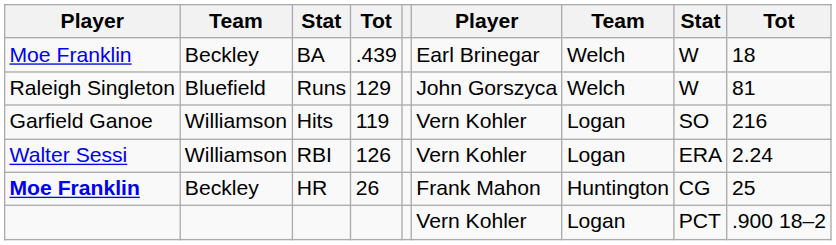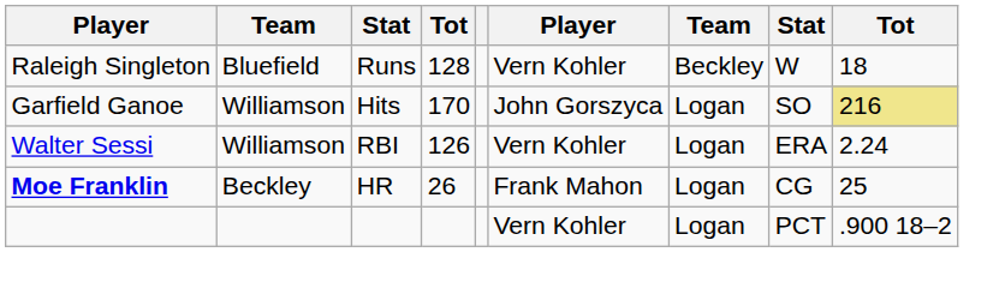- row: Moe Franklin | Beckley | BA | .439 | Earl Brinegar | Welch | W | 18
Runs | column 4: 129 -> 128
Runs | column 6: John Gorszyca -> Vern Kohler
Runs | column 7: Welch -> Beckley
Runs | column 9: 81 -> 18
Hits | column 4: 119 -> 170
Hits | column 6: Vern Kohler -> John Gorszyca
Hits | column 9: no background -> khaki background
HR | column 7: Huntington -> Logan
